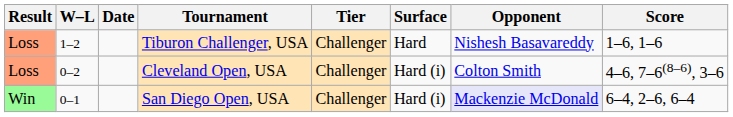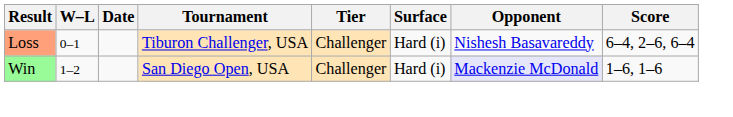Tiburon Challenger, USA | W–L: 1–2 -> 0–1
Tiburon Challenger, USA | Surface: Hard -> Hard (i)
Tiburon Challenger, USA | Score: 1–6, 1–6 -> 6–4, 2–6, 6–4
- row: Loss | 0–2 | Cleveland Open, USA | Challenger | Hard (i) | Colton Smith | 4–6, 7–6(8–6), 3–6
San Diego Open, USA | W–L: 0–1 -> 1–2
San Diego Open, USA | Score: 6–4, 2–6, 6–4 -> 1–6, 1–6
